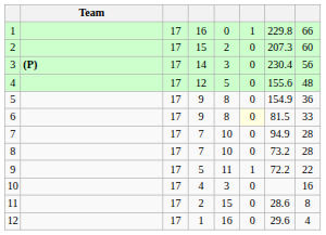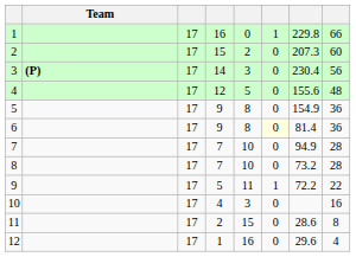6 | column 7: 81.5 -> 81.4
6 | column 8: 33 -> 36
